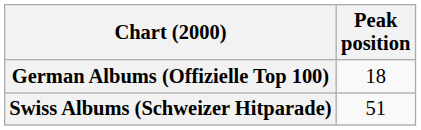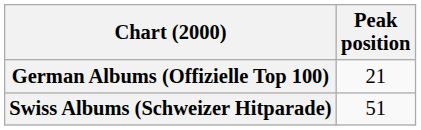German Albums (Offizielle Top 100) | Peak position: 18 -> 21
